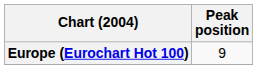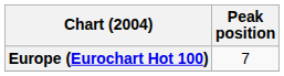Europe (Eurochart Hot 100) | Peak position: 9 -> 7
